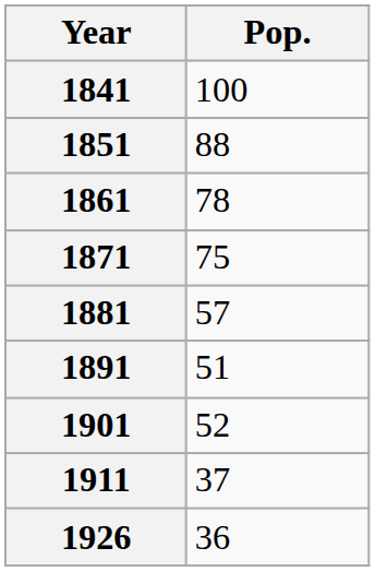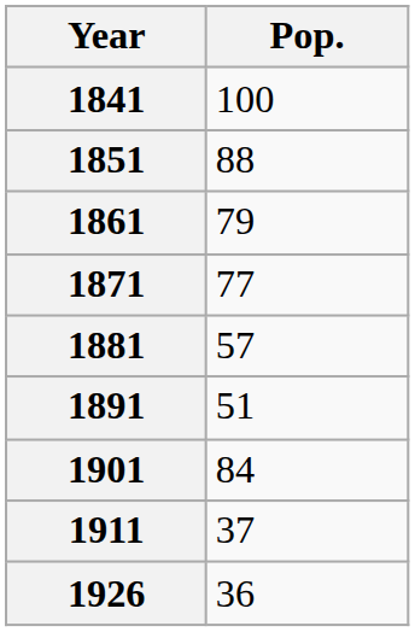1861 | Pop.: 78 -> 79
1871 | Pop.: 75 -> 77
1901 | Pop.: 52 -> 84
